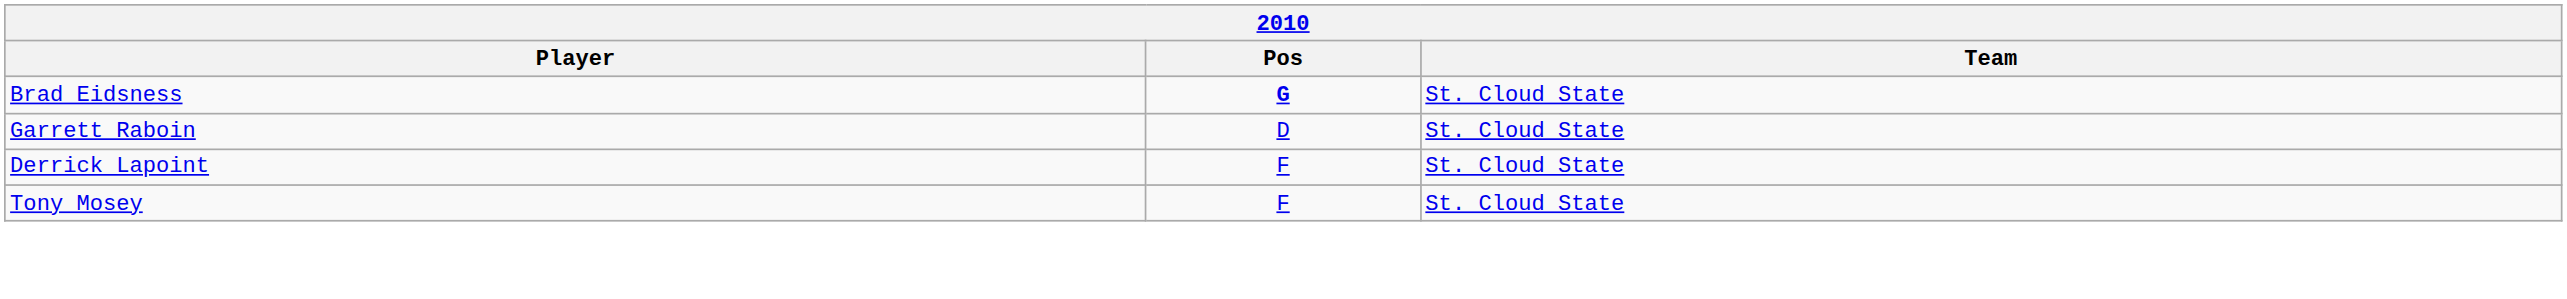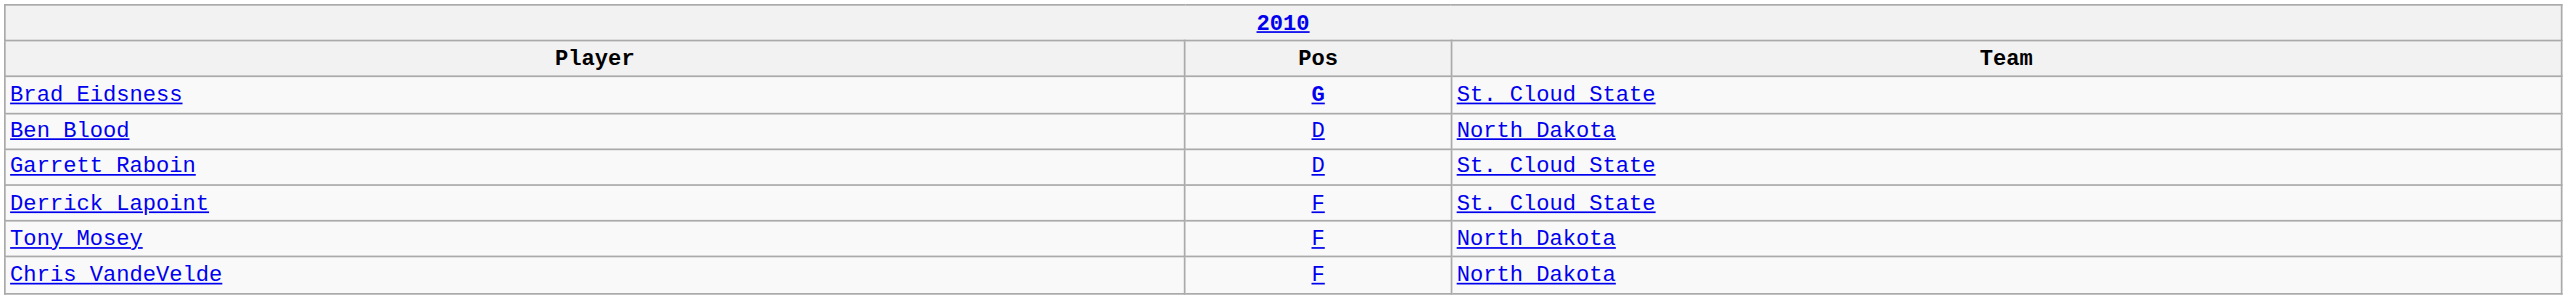+ row: Ben Blood | D | North Dakota
Tony Mosey | Team: St. Cloud State -> North Dakota
+ row: Chris VandeVelde | F | North Dakota
